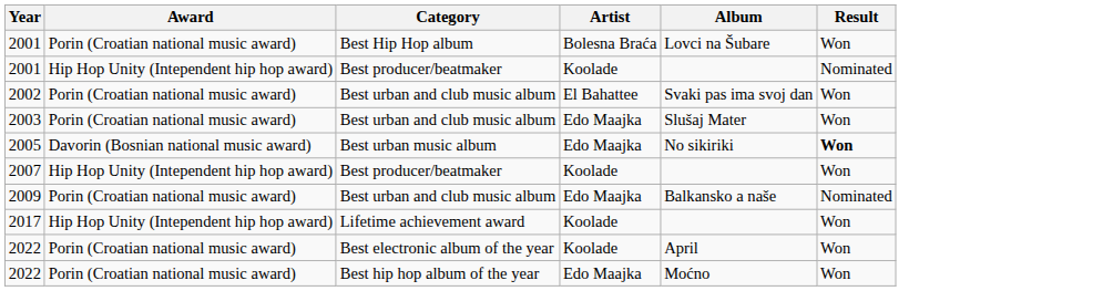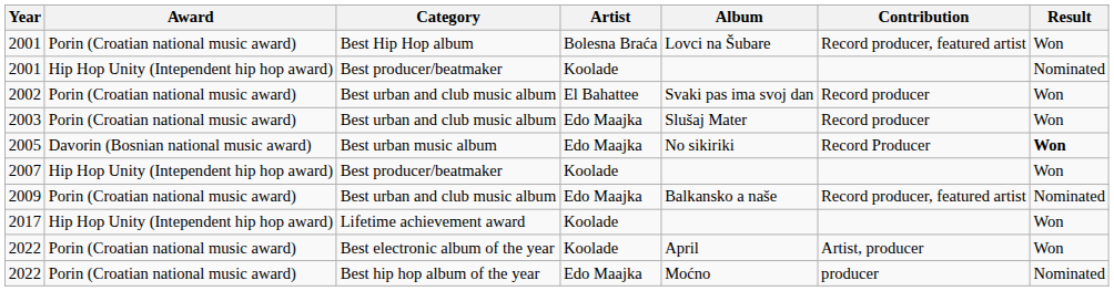+ column: Contribution | Record producer, featured artist | Record producer | Record producer | Record Producer | Record producer, featured artist | Artist, producer | producer
2022 / Best hip hop album of the year | Result: Won -> Nominated
